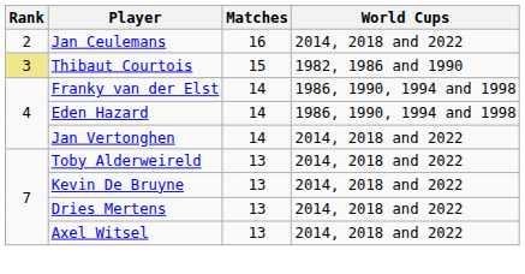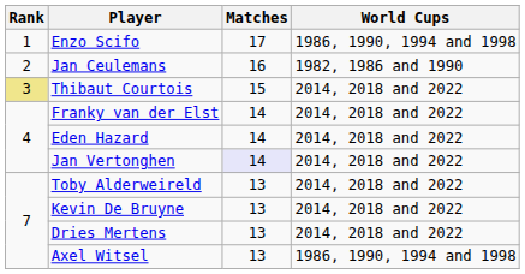+ row: 1 | Enzo Scifo | 17 | 1986, 1990, 1994 and 1998
Jan Ceulemans | World Cups: 2014, 2018 and 2022 -> 1982, 1986 and 1990
Thibaut Courtois | World Cups: 1982, 1986 and 1990 -> 2014, 2018 and 2022
Franky van der Elst | World Cups: 1986, 1990, 1994 and 1998 -> 2014, 2018 and 2022
Eden Hazard | World Cups: 1986, 1990, 1994 and 1998 -> 2014, 2018 and 2022
Jan Vertonghen | Matches: no background -> lavender background
Axel Witsel | World Cups: 2014, 2018 and 2022 -> 1986, 1990, 1994 and 1998
